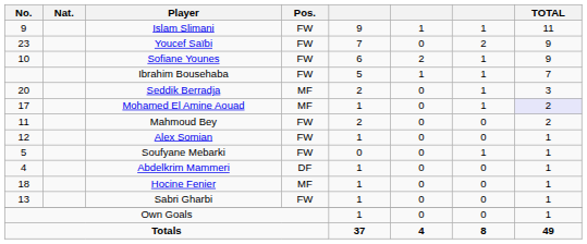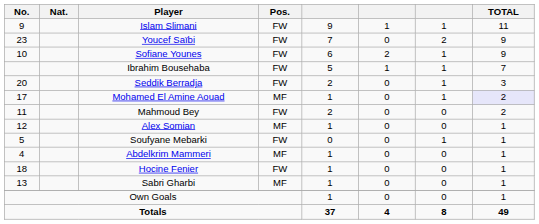Seddik Berradja | Pos.: MF -> FW
Alex Somian | Pos.: FW -> MF
Abdelkrim Mammeri | Pos.: DF -> MF
Hocine Fenier | Pos.: MF -> FW
Sabri Gharbi | Pos.: FW -> MF
